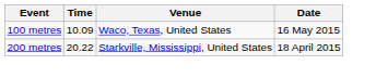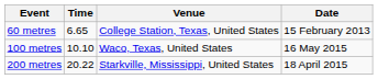+ row: 60 metres | 6.65 | College Station, Texas, United States | 15 February 2013
100 metres | Time: 10.09 -> 10.10
